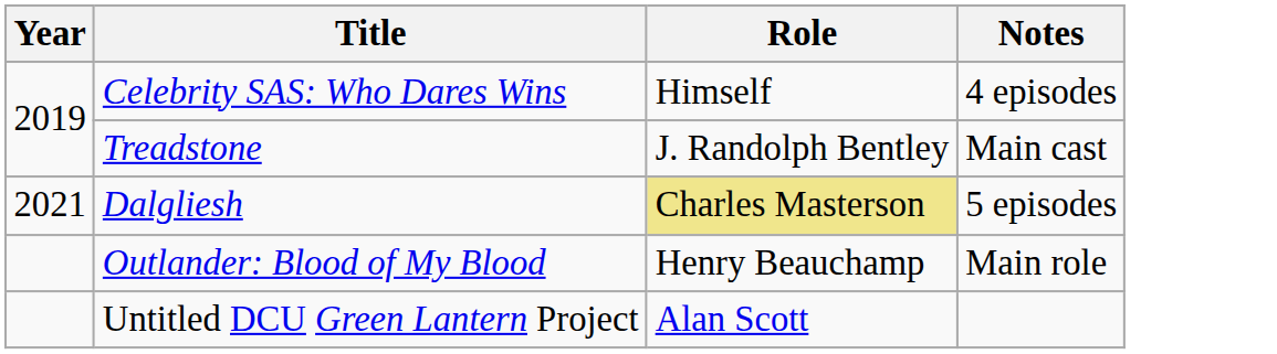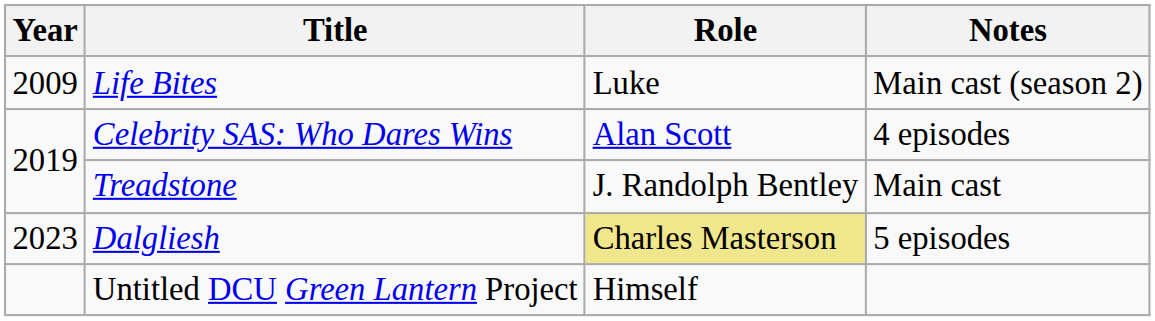+ row: 2009 | Life Bites | Luke | Main cast (season 2)
Celebrity SAS: Who Dares Wins | Role: Himself -> Alan Scott
Dalgliesh | Year: 2021 -> 2023
- row: Outlander: Blood of My Blood | Henry Beauchamp | Main role
Untitled DCU Green Lantern Project | Role: Alan Scott -> Himself
